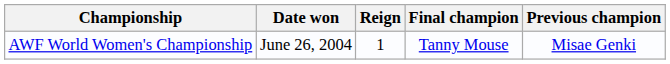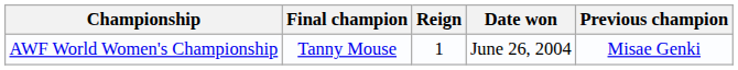columns swapped: Final champion <-> Date won
